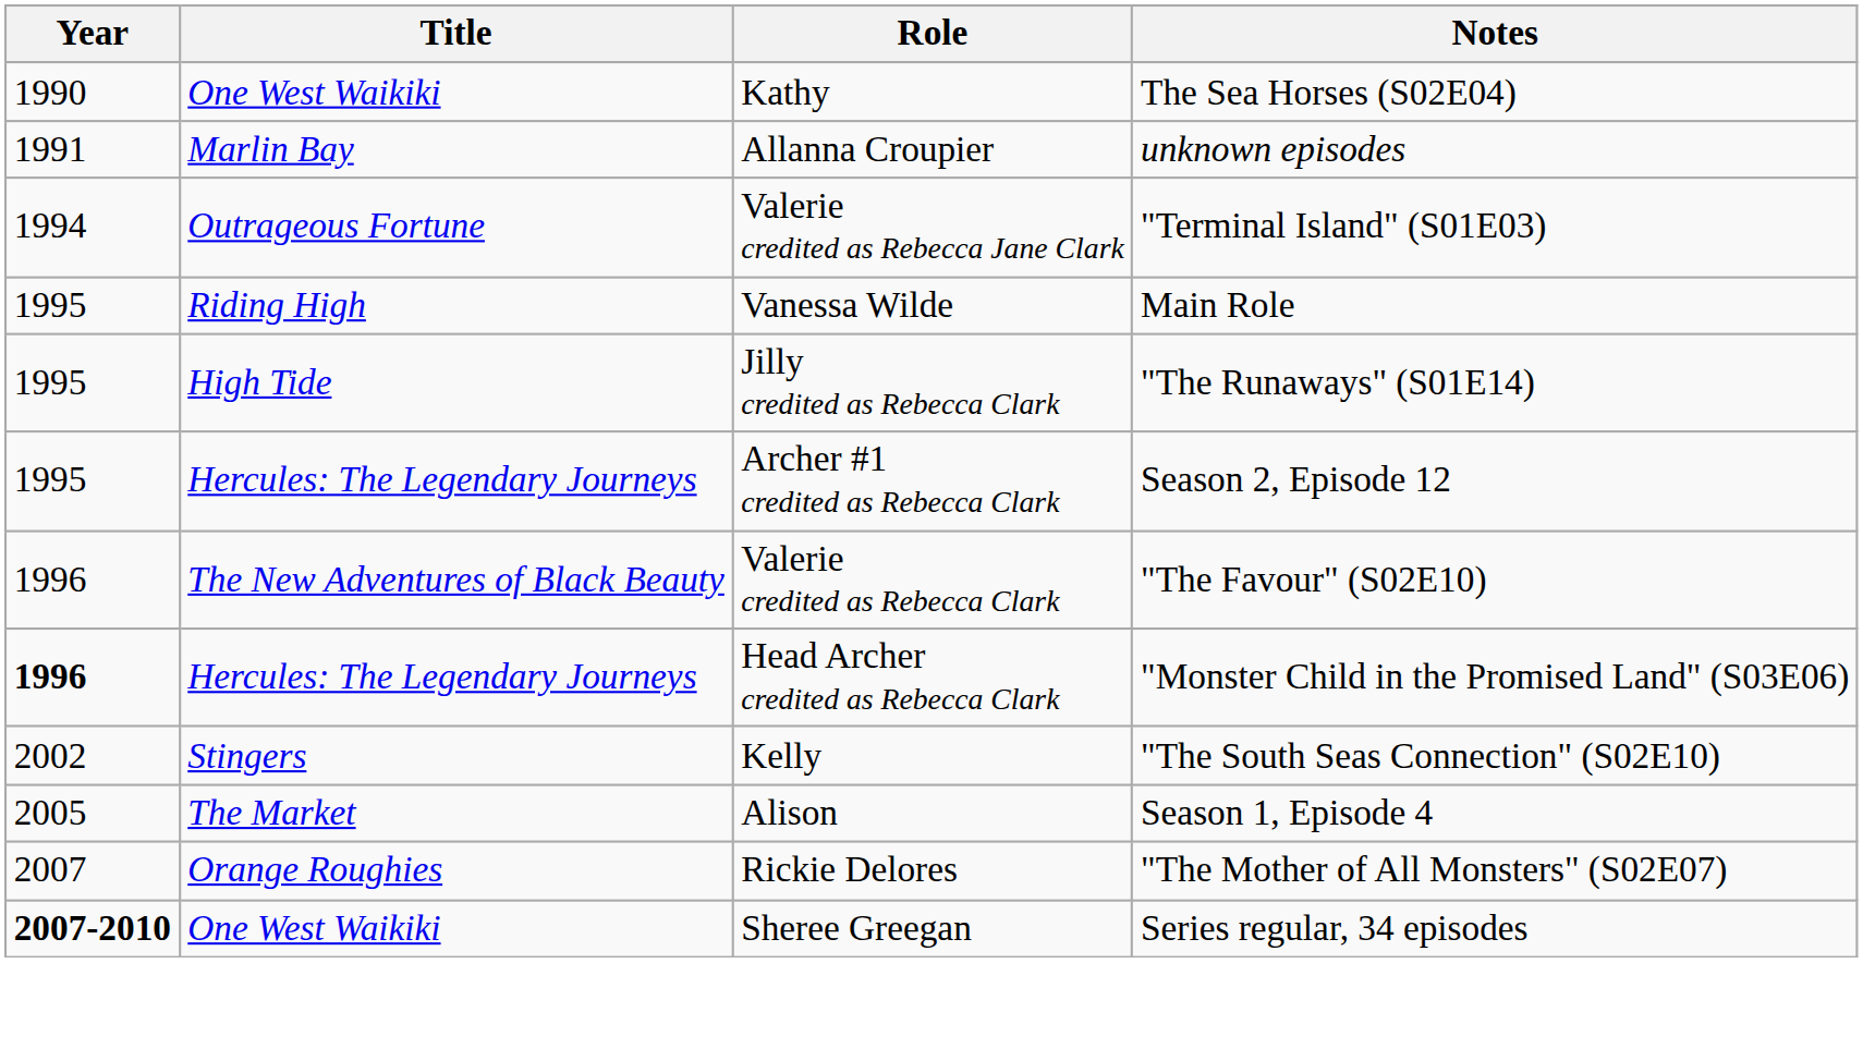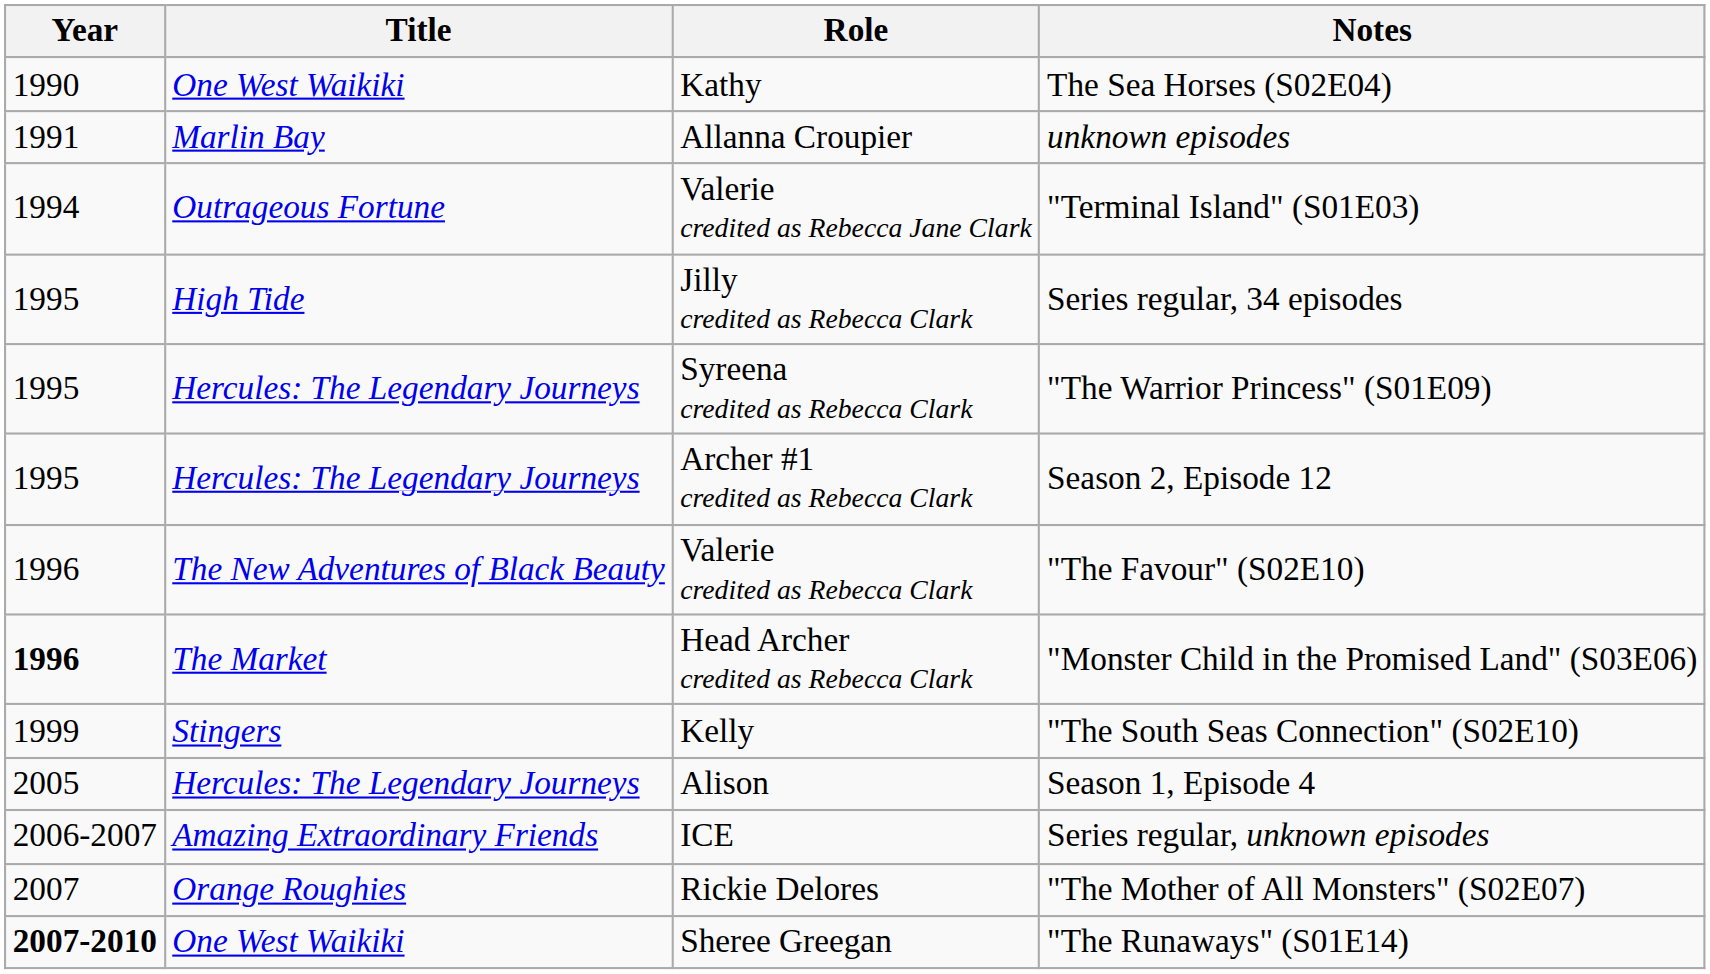- row: 1995 | Riding High | Vanessa Wilde | Main Role
Jilly credited as Rebecca Clark | Notes: "The Runaways" (S01E14) -> Series regular, 34 episodes
+ row: 1995 | Hercules: The Legendary Journeys | Syreena credited as Rebecca Clark | "The Warrior Princess" (S01E09)
Head Archer credited as Rebecca Clark | Title: Hercules: The Legendary Journeys -> The Market
Kelly | Year: 2002 -> 1999
Alison | Title: The Market -> Hercules: The Legendary Journeys
+ row: 2006-2007 | Amazing Extraordinary Friends | ICE | Series regular, unknown episodes
Sheree Greegan | Notes: Series regular, 34 episodes -> "The Runaways" (S01E14)
